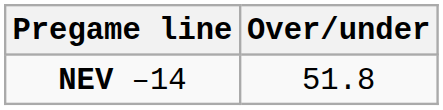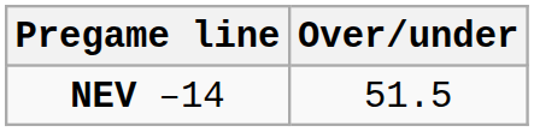NEV –14 | Over/under: 51.8 -> 51.5
